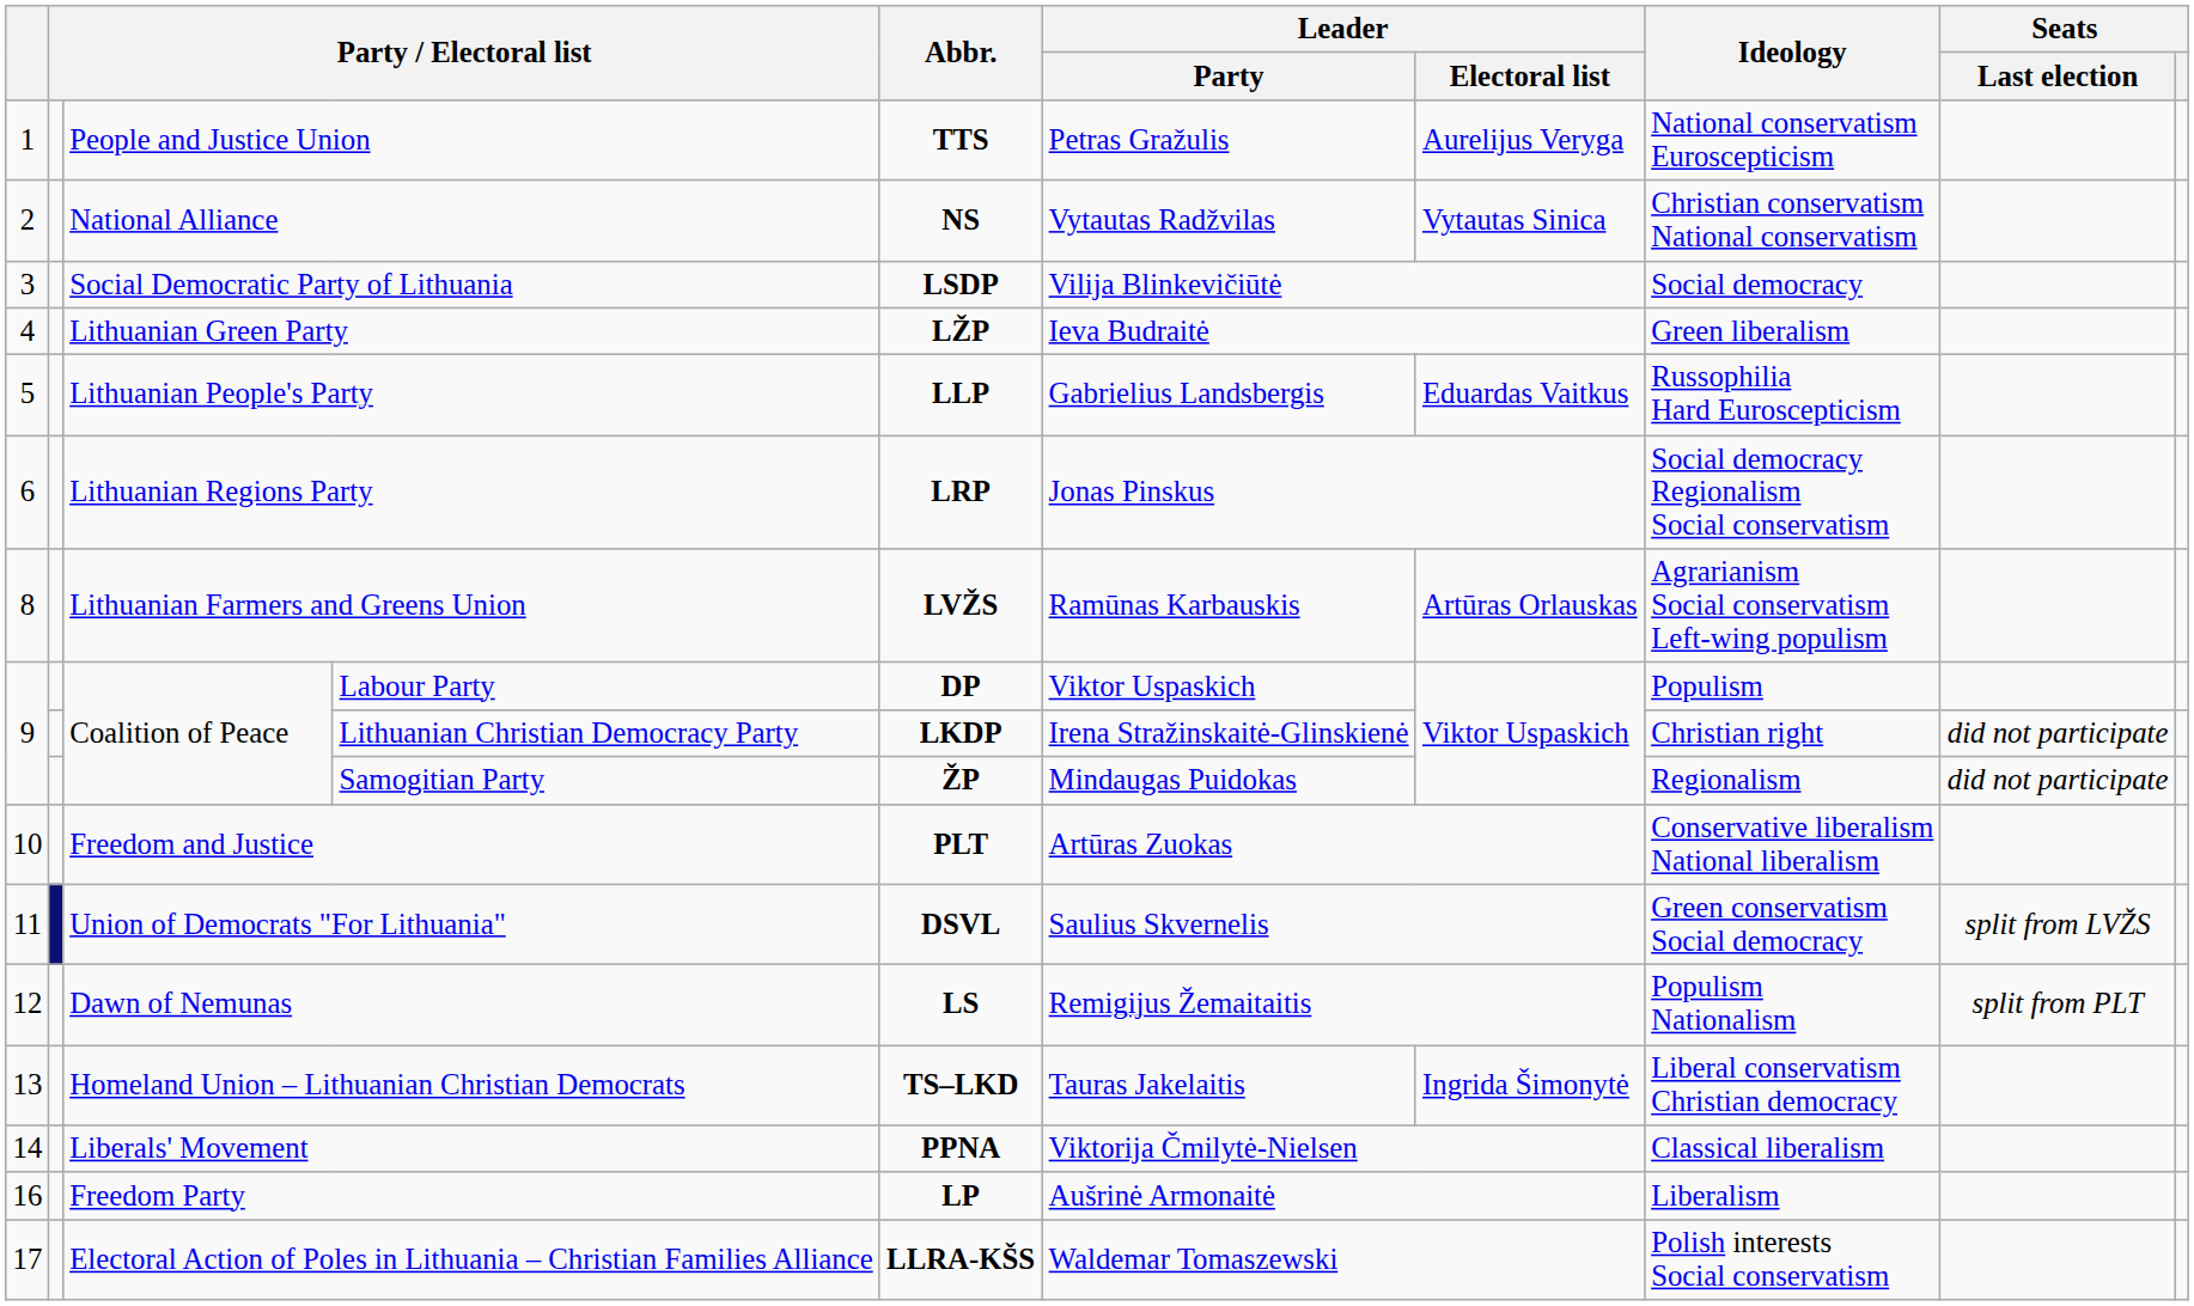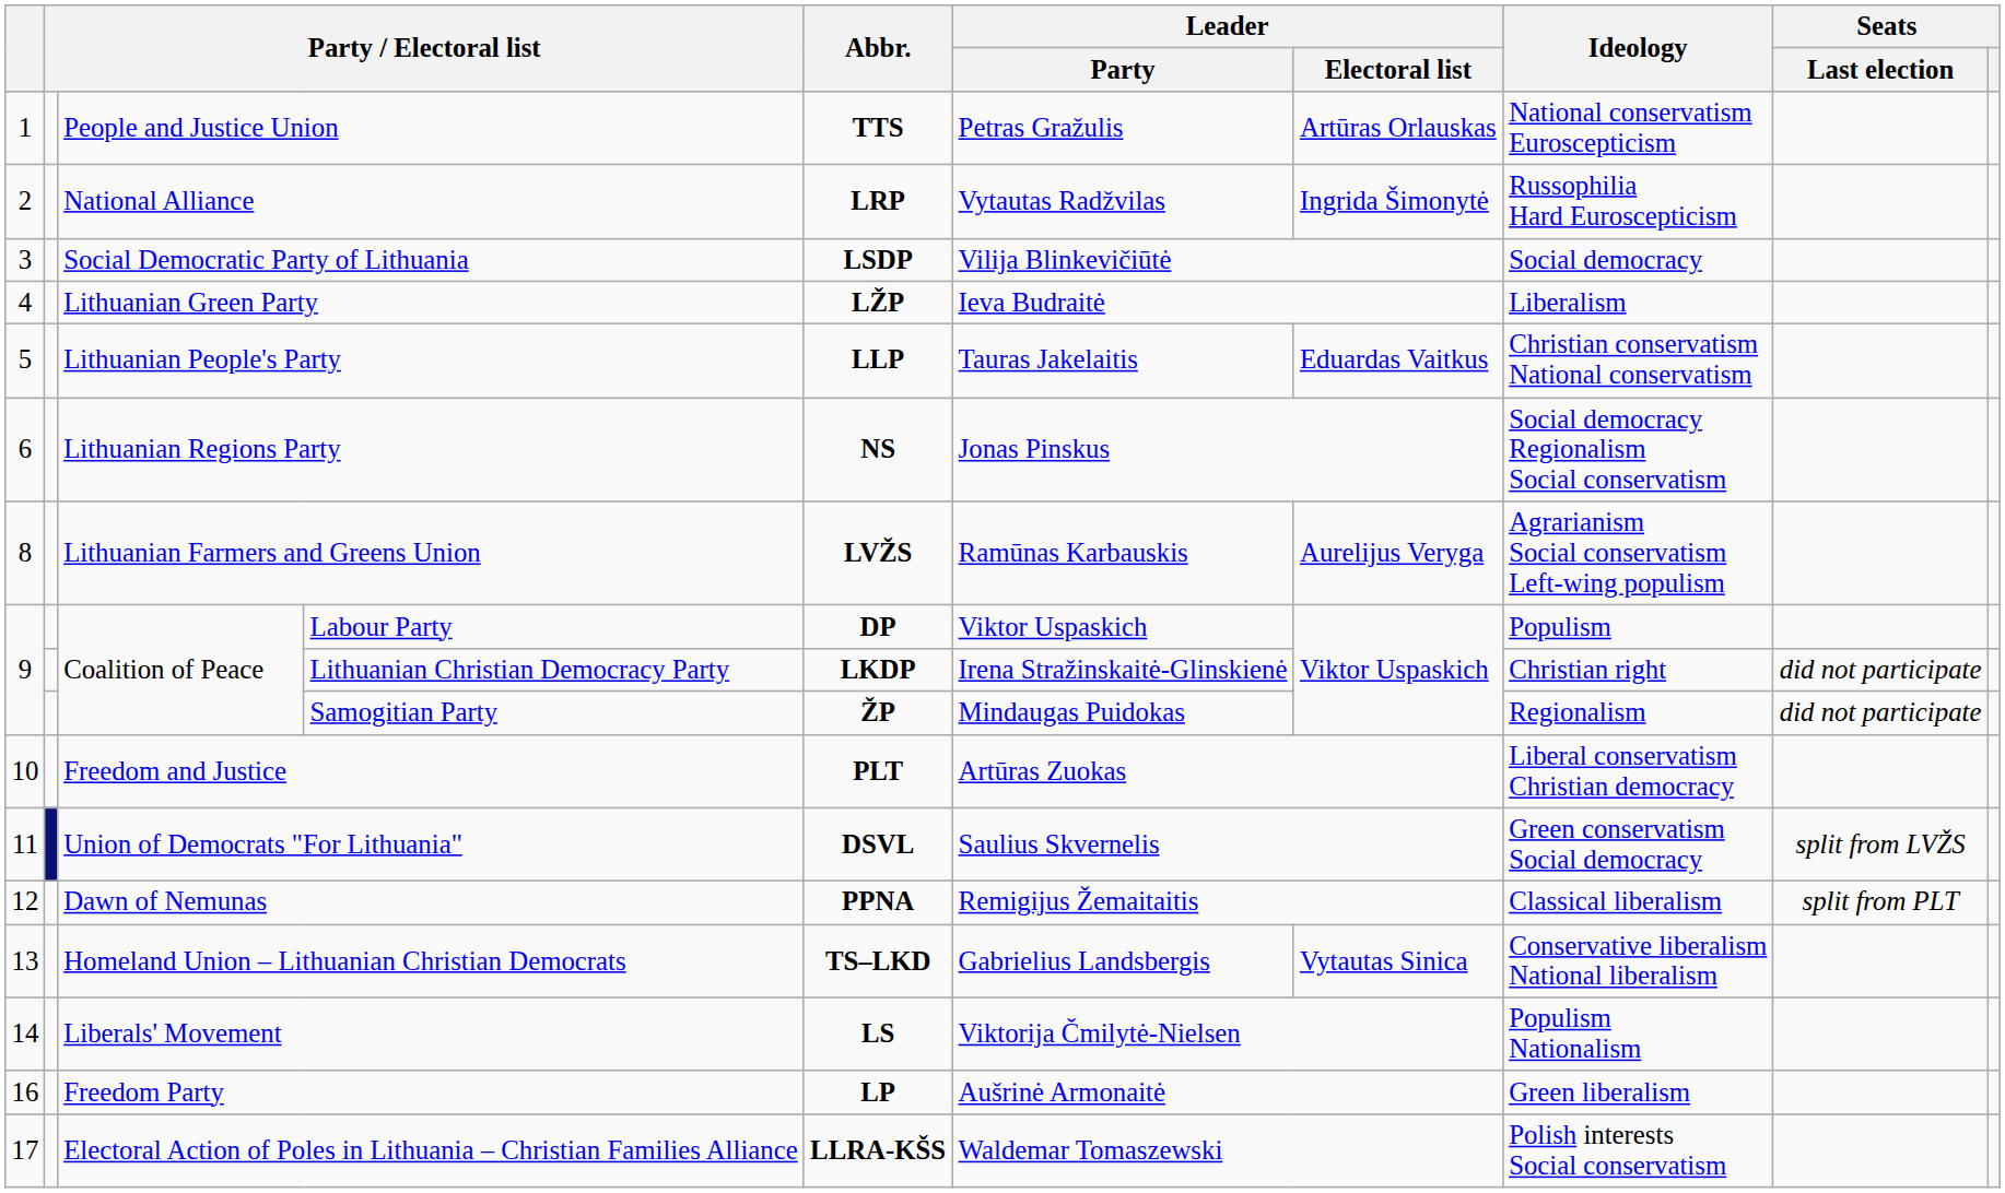People and Justice Union | Leader / Electoral list: Aurelijus Veryga -> Artūras Orlauskas
National Alliance | Abbr.: NS -> LRP
National Alliance | Leader / Electoral list: Vytautas Sinica -> Ingrida Šimonytė
National Alliance | Ideology: Christian conservatism National conservatism -> Russophilia Hard Euroscepticism
Lithuanian Green Party | Ideology: Green liberalism -> Liberalism
Lithuanian People's Party | Leader / Party: Gabrielius Landsbergis -> Tauras Jakelaitis
Lithuanian People's Party | Ideology: Russophilia Hard Euroscepticism -> Christian conservatism National conservatism
Lithuanian Regions Party | Abbr.: LRP -> NS
Lithuanian Farmers and Greens Union | Leader / Electoral list: Artūras Orlauskas -> Aurelijus Veryga
Freedom and Justice | Ideology: Conservative liberalism National liberalism -> Liberal conservatism Christian democracy
Dawn of Nemunas | Abbr.: LS -> PPNA
Dawn of Nemunas | Ideology: Populism Nationalism -> Classical liberalism
Homeland Union – Lithuanian Christian Democrats | Leader / Party: Tauras Jakelaitis -> Gabrielius Landsbergis
Homeland Union – Lithuanian Christian Democrats | Leader / Electoral list: Ingrida Šimonytė -> Vytautas Sinica
Homeland Union – Lithuanian Christian Democrats | Ideology: Liberal conservatism Christian democracy -> Conservative liberalism National liberalism
Liberals' Movement | Abbr.: PPNA -> LS
Liberals' Movement | Ideology: Classical liberalism -> Populism Nationalism
Freedom Party | Ideology: Liberalism -> Green liberalism
